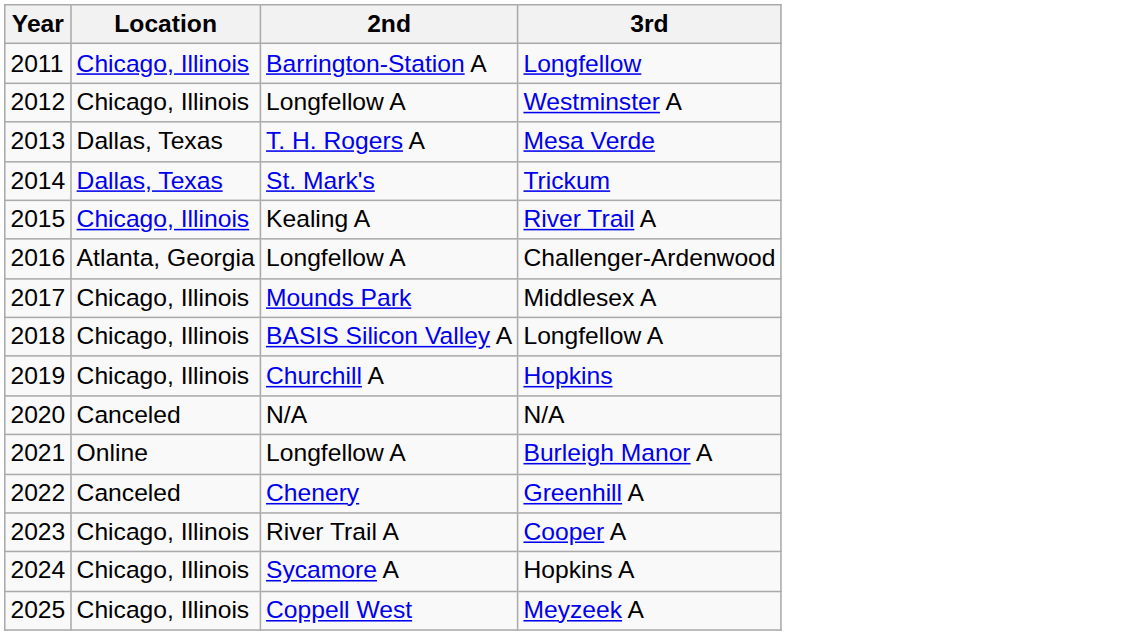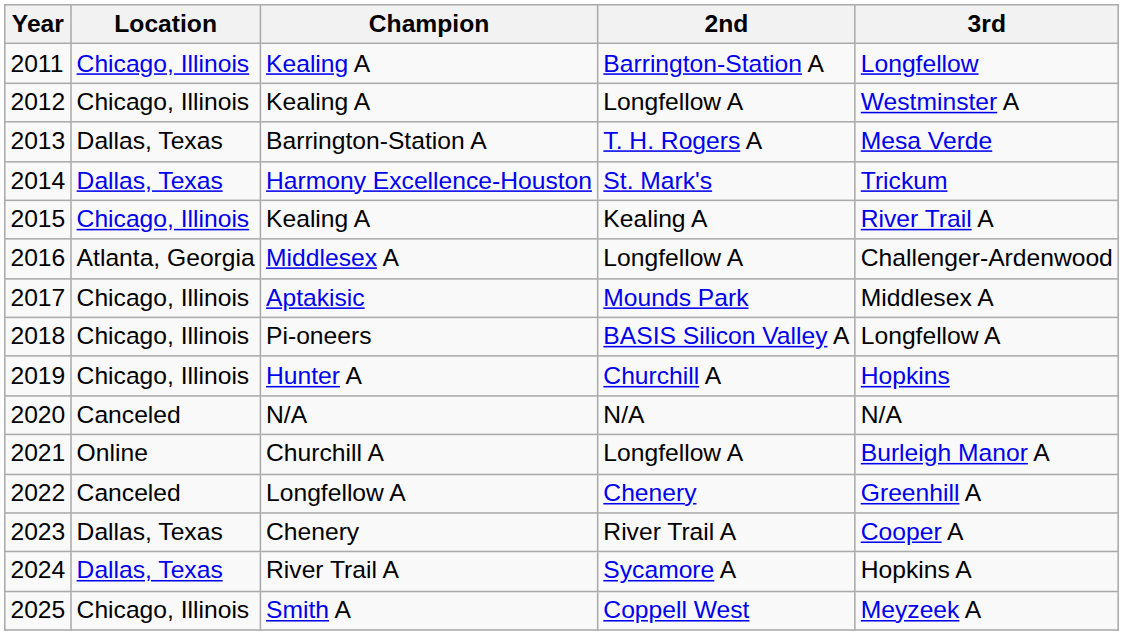+ column: Champion | Kealing A | Kealing A | Barrington-Station A | Harmony Excellence-Houston | Kealing A | Middlesex A | Aptakisic | Pi-oneers | Hunter A | N/A | Churchill A | Longfellow A | Chenery | River Trail A | Smith A
2023 | Location: Chicago, Illinois -> Dallas, Texas
2024 | Location: Chicago, Illinois -> Dallas, Texas
